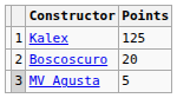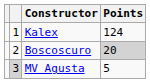Kalex | Points: 125 -> 124
Boscoscuro | Points: no background -> lightgrey background
